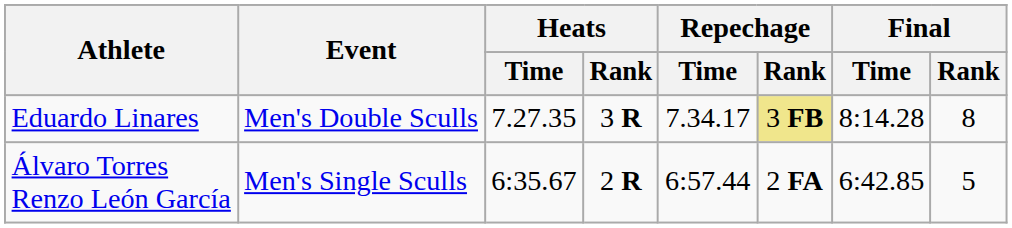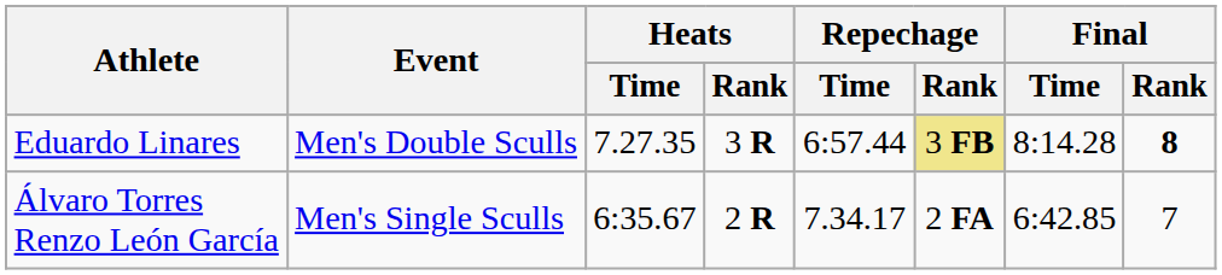Eduardo Linares | Repechage / Time: 7.34.17 -> 6:57.44
Eduardo Linares | Final / Rank: normal -> bold
Álvaro Torres Renzo León García | Repechage / Time: 6:57.44 -> 7.34.17
Álvaro Torres Renzo León García | Final / Rank: 5 -> 7
